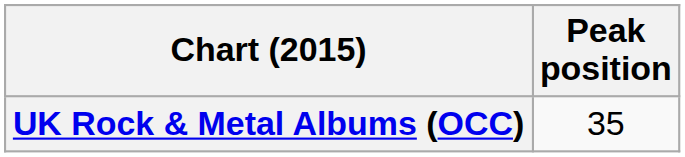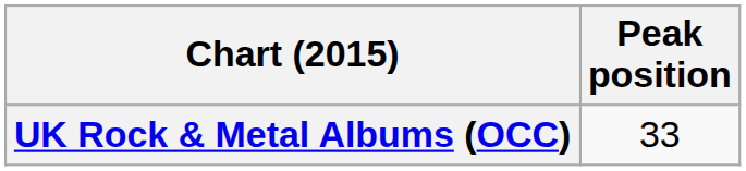UK Rock & Metal Albums (OCC) | Peak position: 35 -> 33
